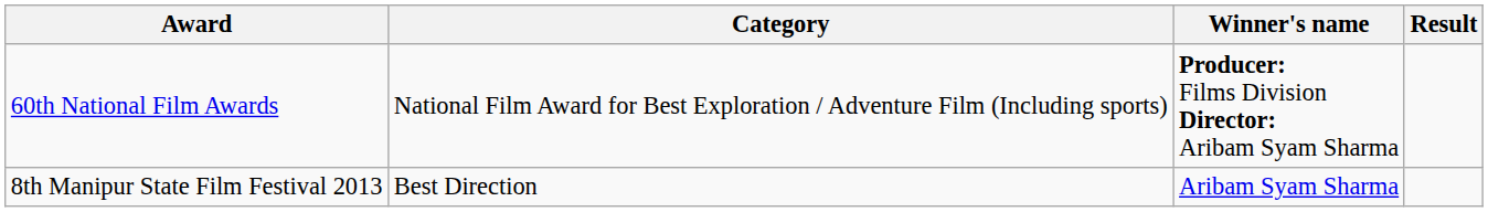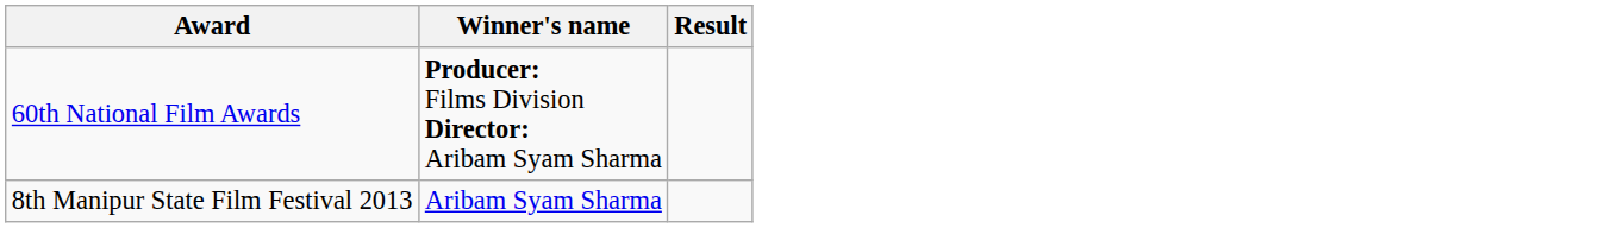- column: Category | National Film Award for Best Exploration / Adventure Film (Including sports) | Best Direction
